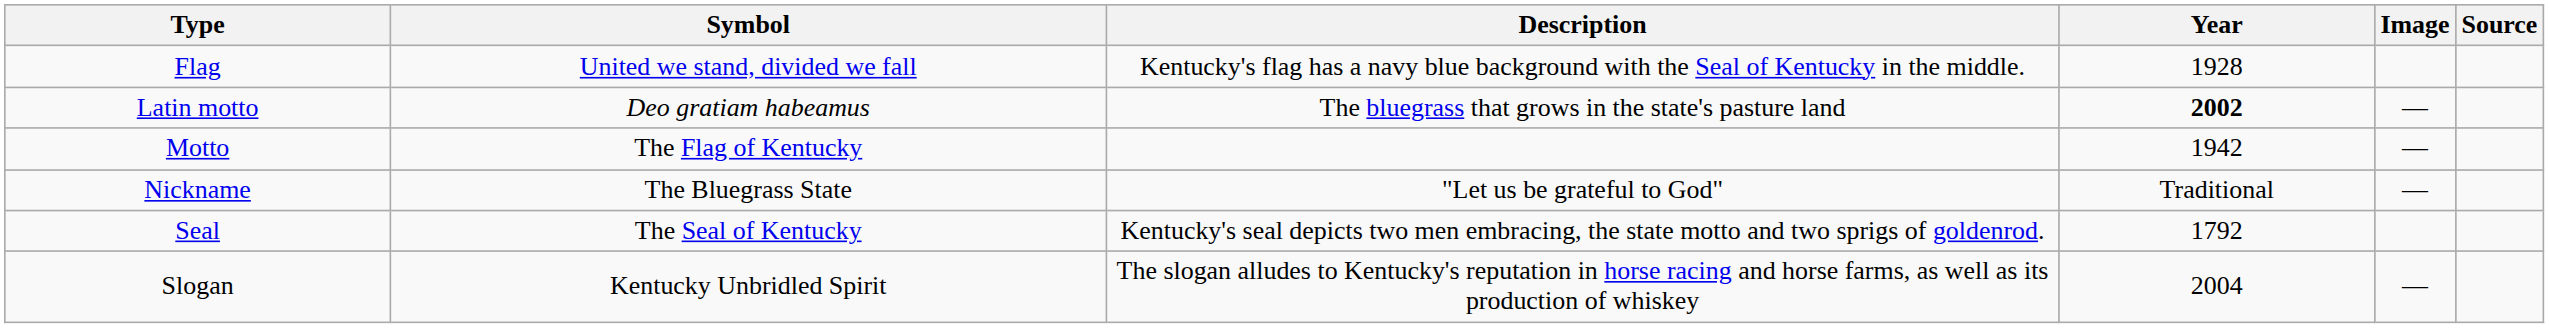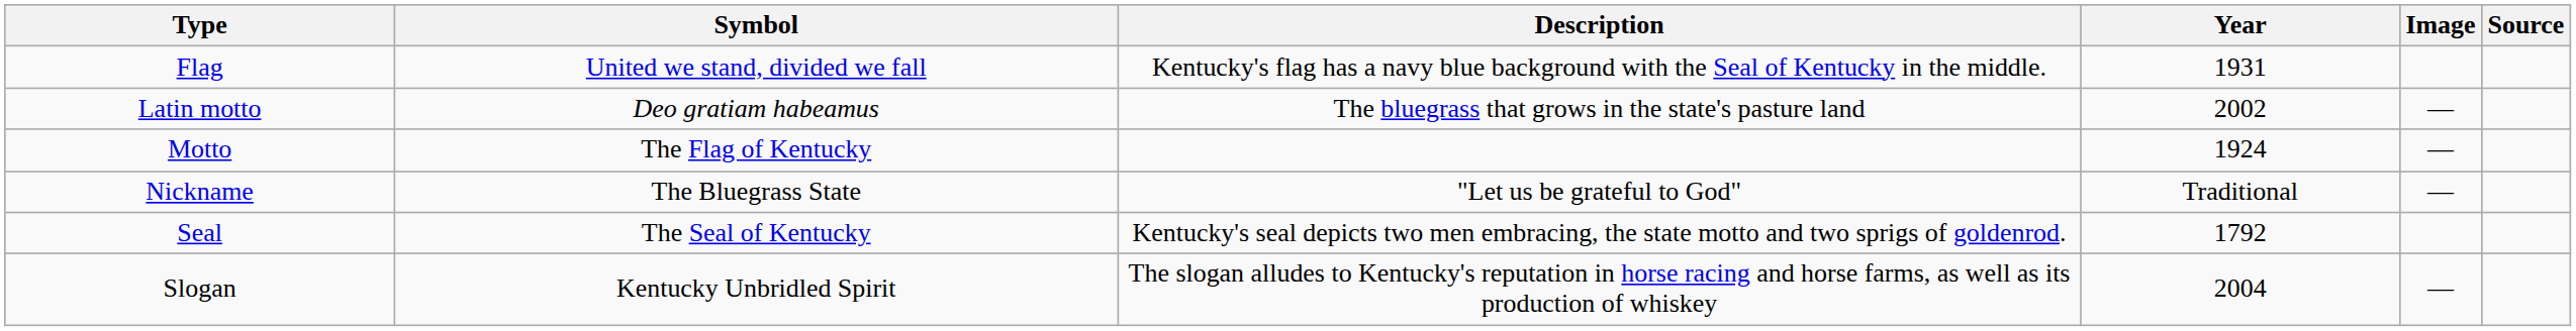Flag | Year: 1928 -> 1931
Latin motto | Year: bold -> normal
Motto | Year: 1942 -> 1924
